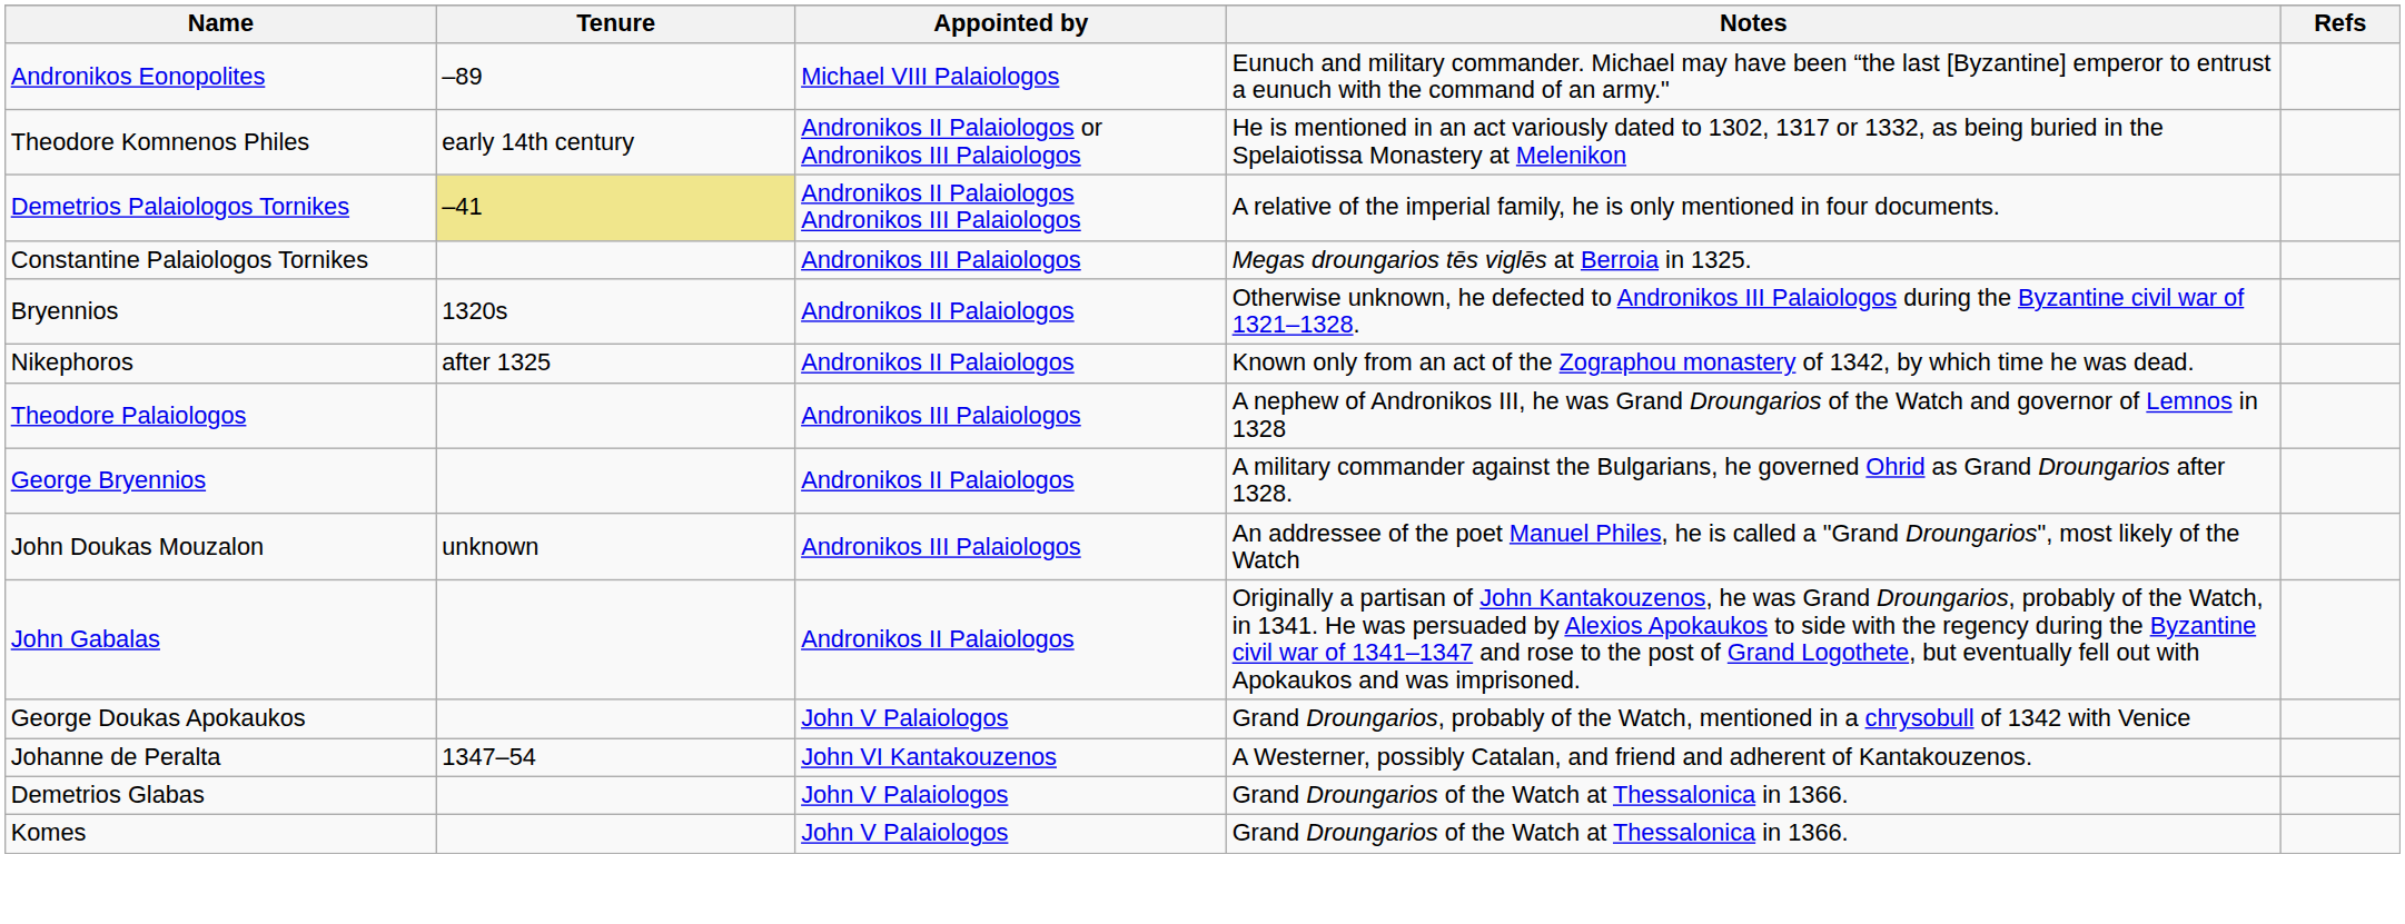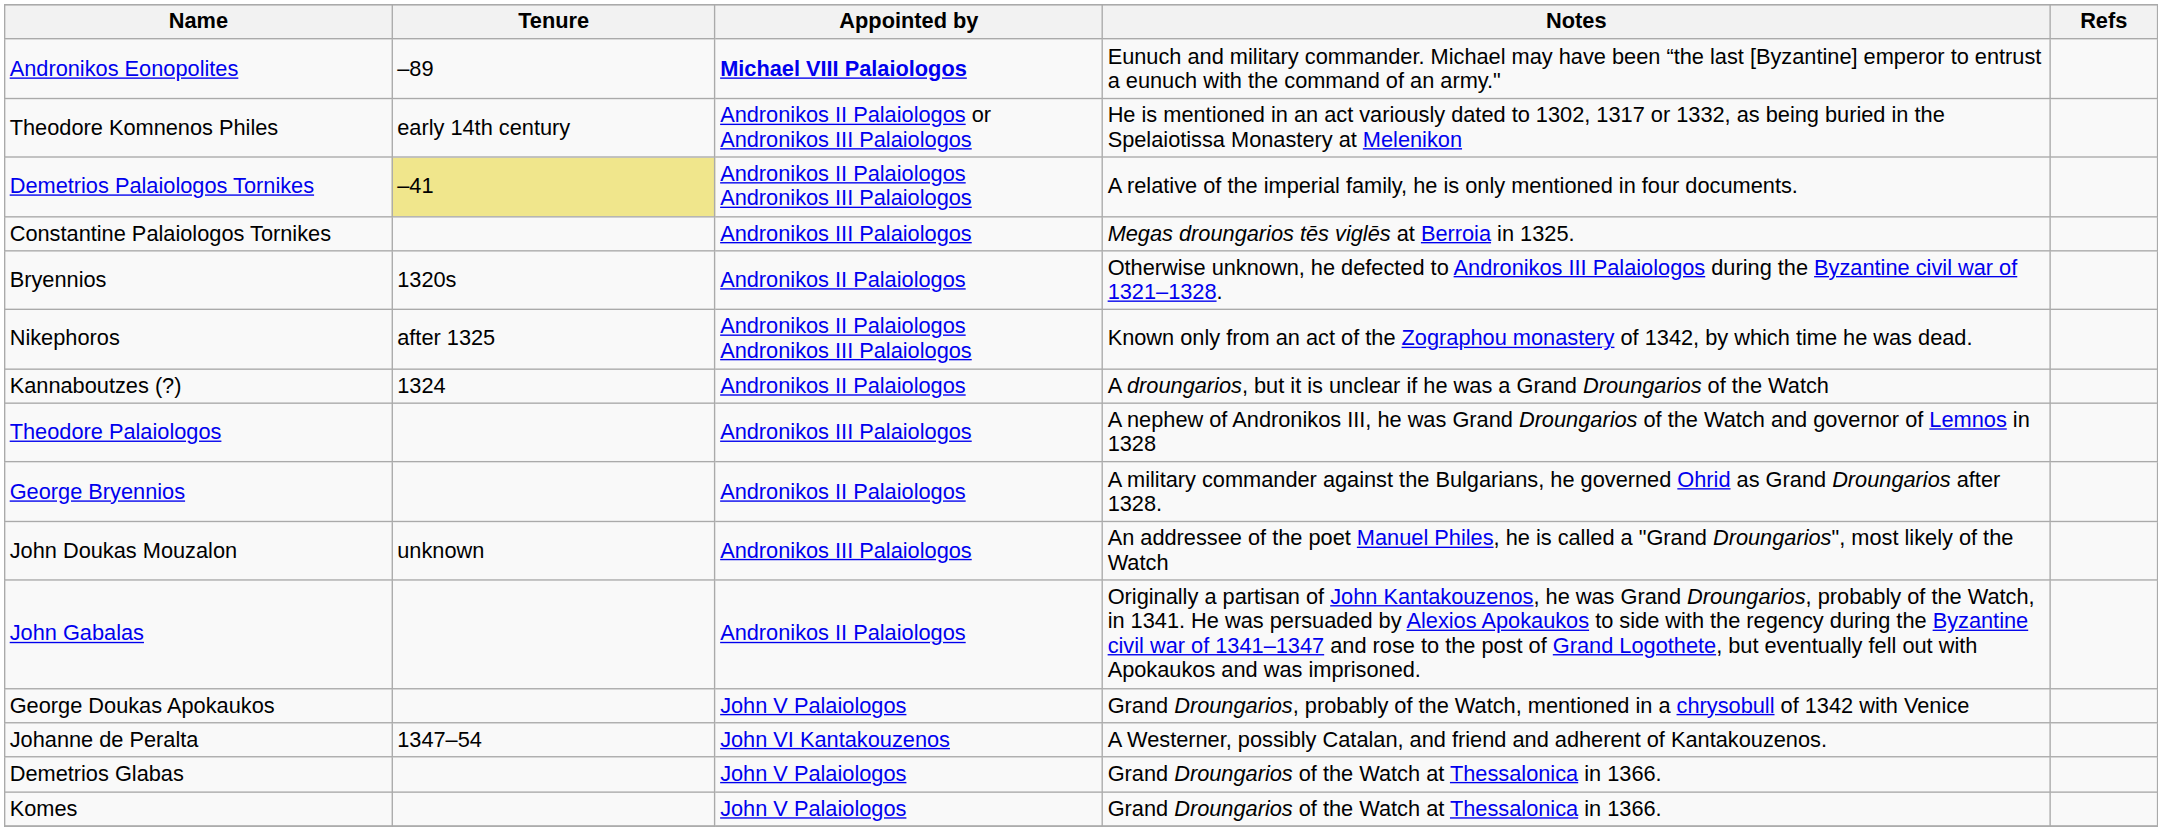Andronikos Eonopolites | Appointed by: normal -> bold
Nikephoros | Appointed by: Andronikos II Palaiologos -> Andronikos II Palaiologos Andronikos III Palaiologos
+ row: Kannaboutzes (?) | 1324 | Andronikos II Palaiologos | A droungarios, but it is unclear if he was a Grand Droungarios of the Watch
